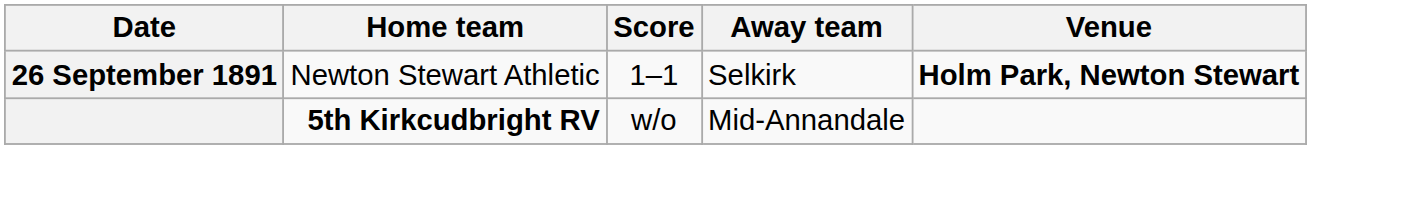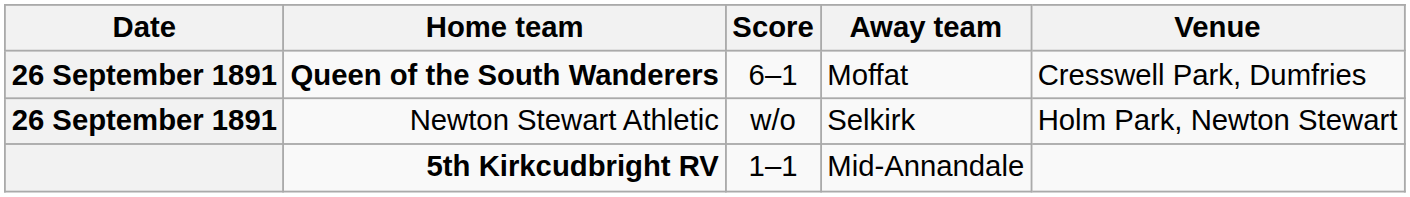+ row: 26 September 1891 | Queen of the South Wanderers | 6–1 | Moffat | Cresswell Park, Dumfries
Newton Stewart Athletic | Score: 1–1 -> w/o
Newton Stewart Athletic | Venue: bold -> normal
5th Kirkcudbright RV | Score: w/o -> 1–1
